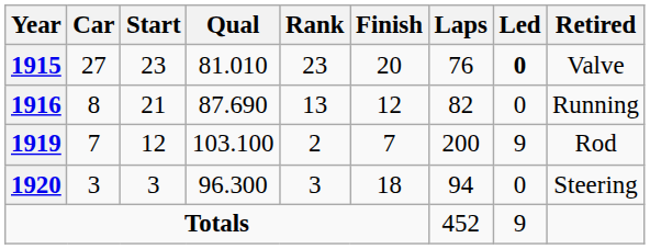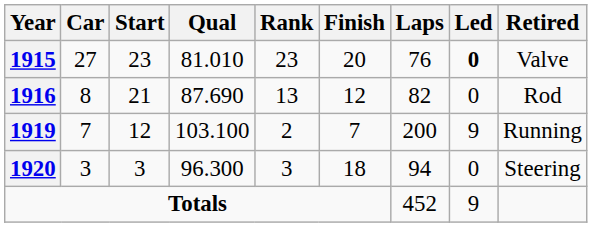1916 | Retired: Running -> Rod
1919 | Retired: Rod -> Running
